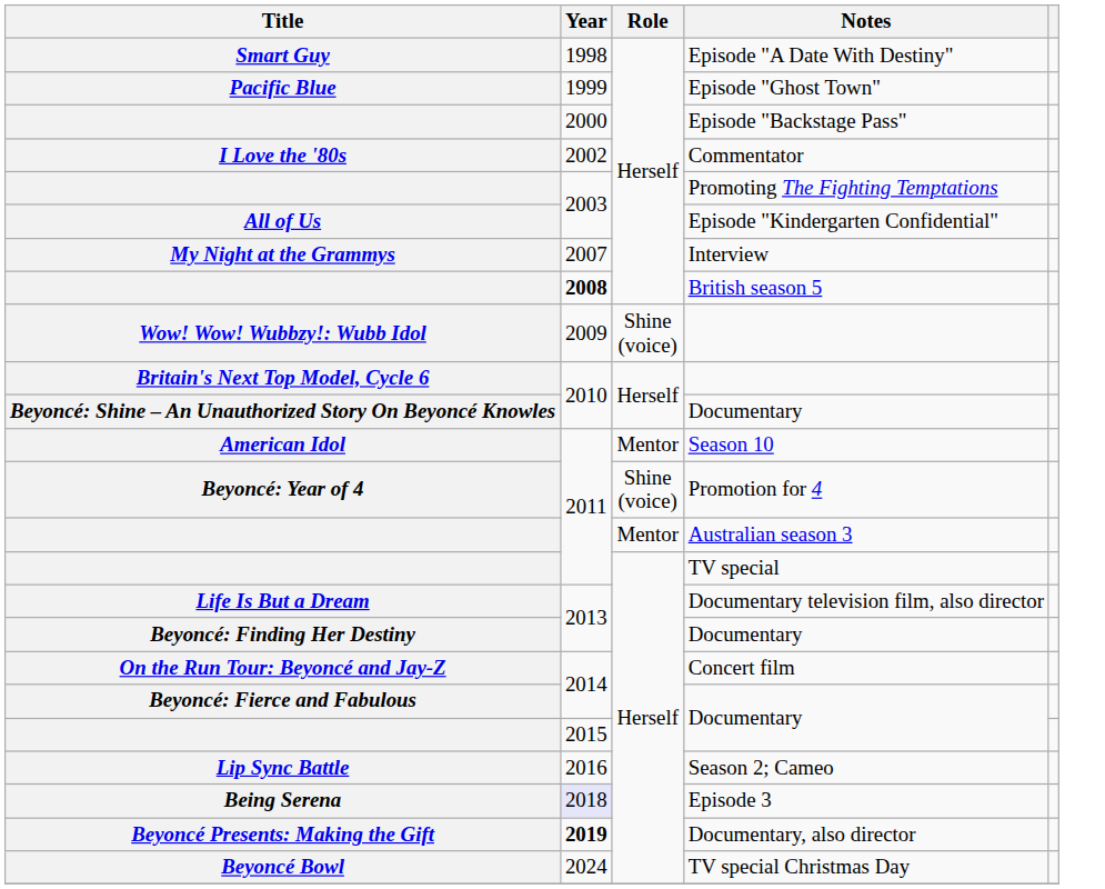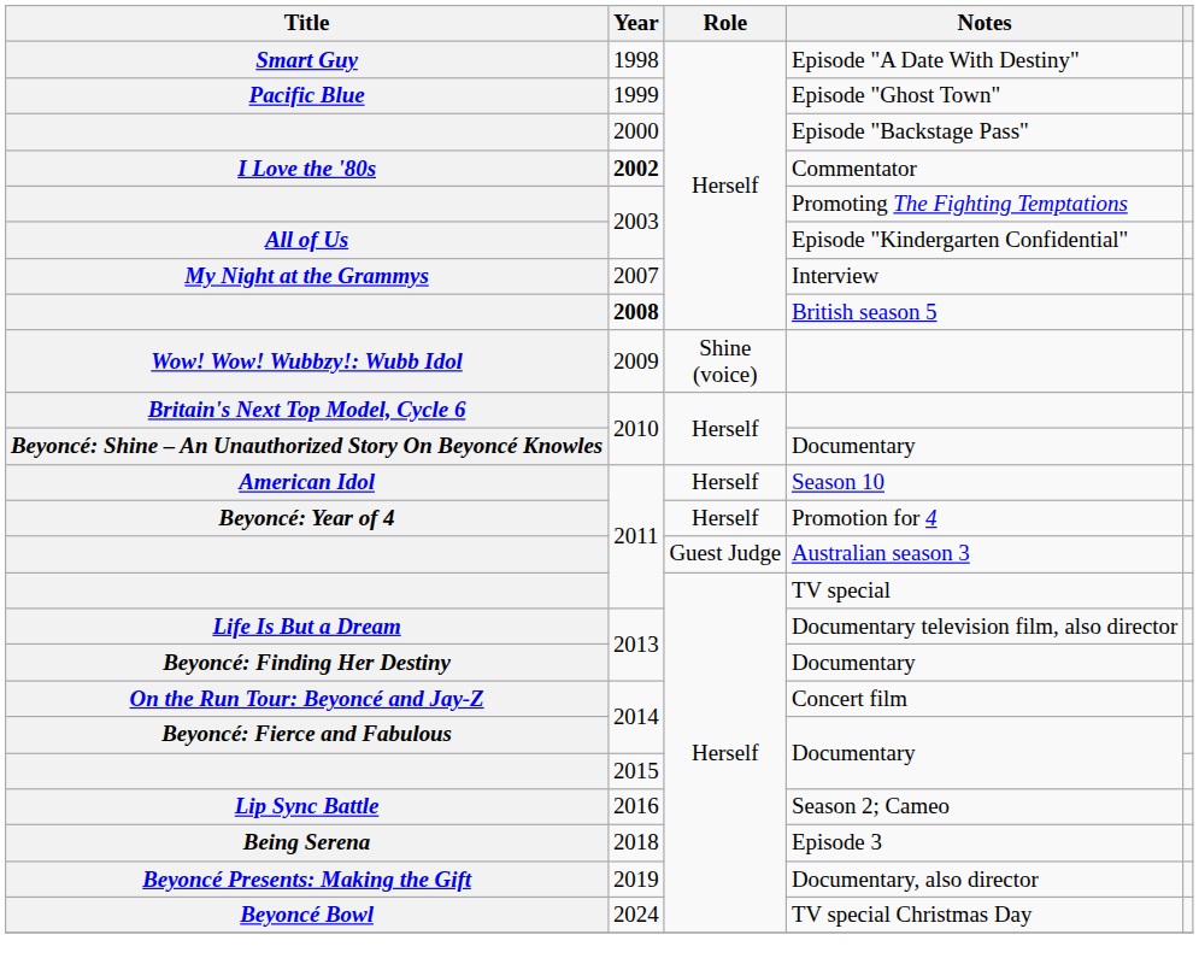Commentator | Year: normal -> bold
Season 10 | Role: Mentor -> Herself
Promotion for 4 | Role: Shine (voice) -> Herself
Australian season 3 | Role: Mentor -> Guest Judge
Episode 3 | Year: lavender background -> no background
Documentary, also director | Year: bold -> normal
